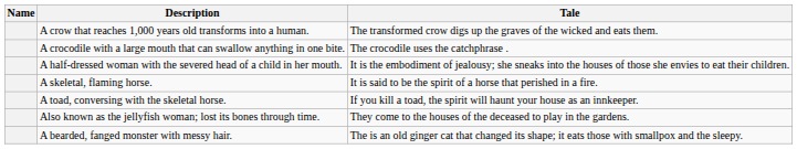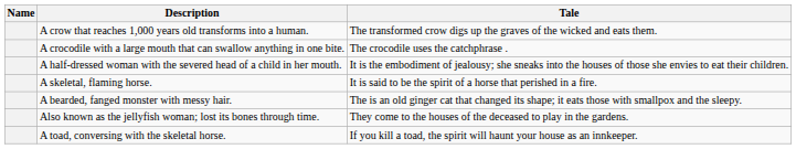rows swapped: A toad, conversing with the skeletal horse. <-> A bearded, fanged monster with messy hair.
